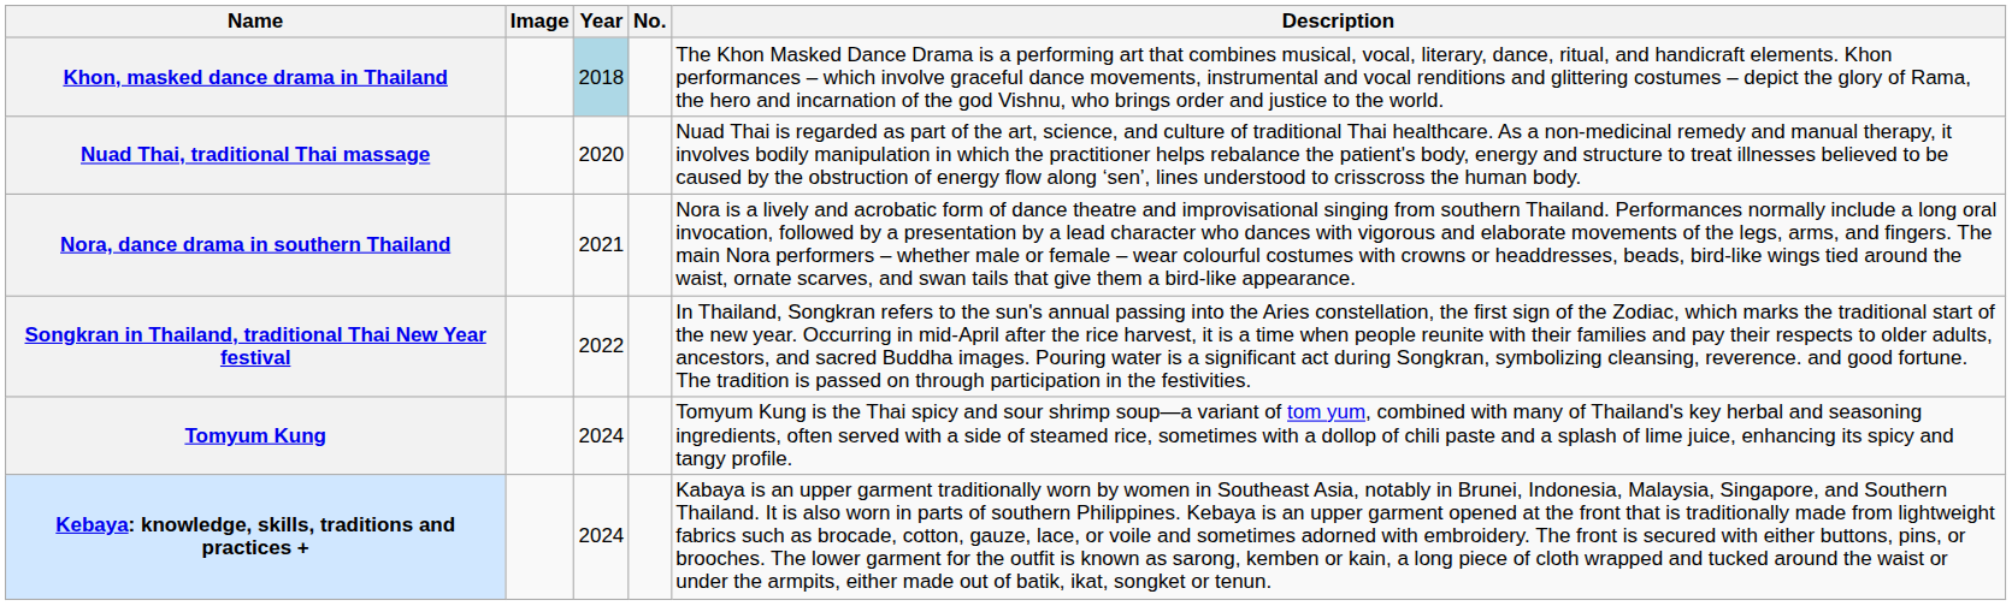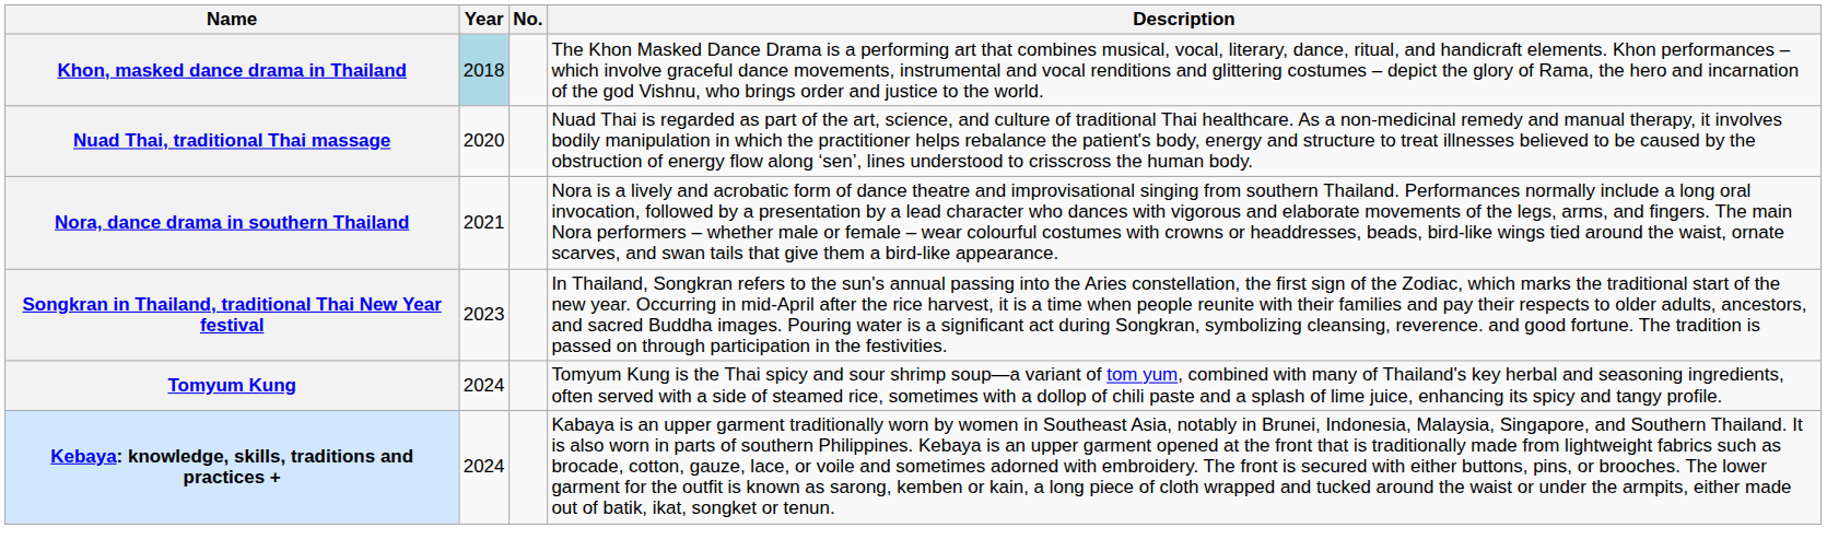- column: Image
Songkran in Thailand, traditional Thai New Year festival | Year: 2022 -> 2023
